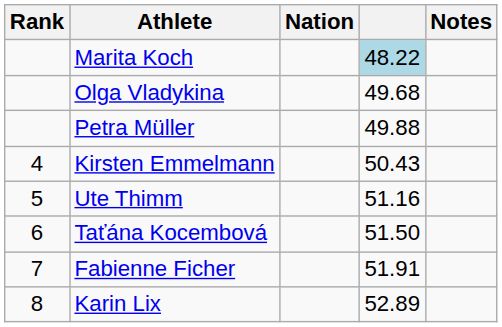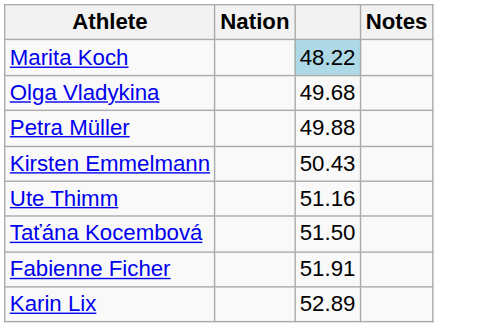- column: Rank | 4 | 5 | 6 | 7 | 8
